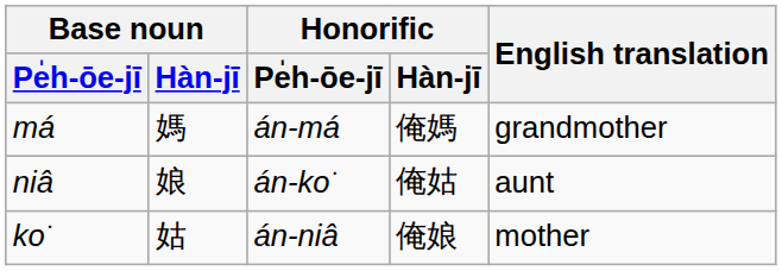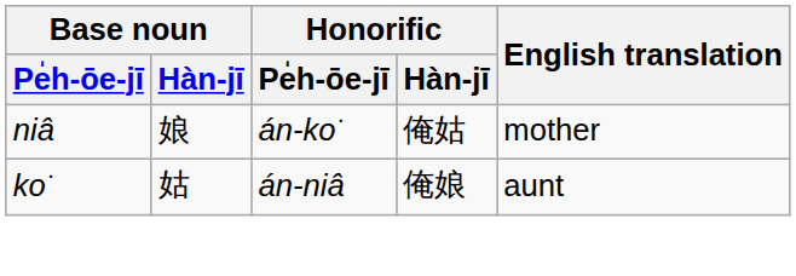- row: má | 媽 | án-má | 俺媽 | grandmother
niâ | English translation: aunt -> mother
ko͘ | English translation: mother -> aunt
